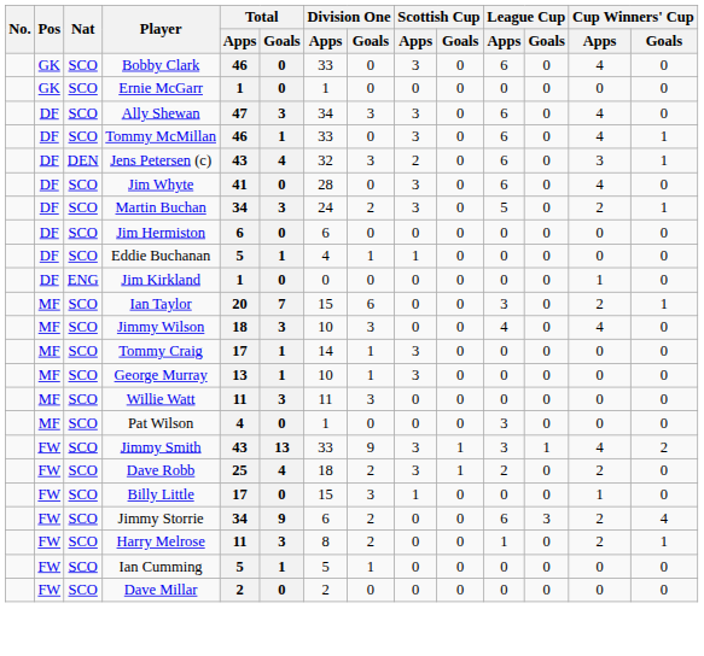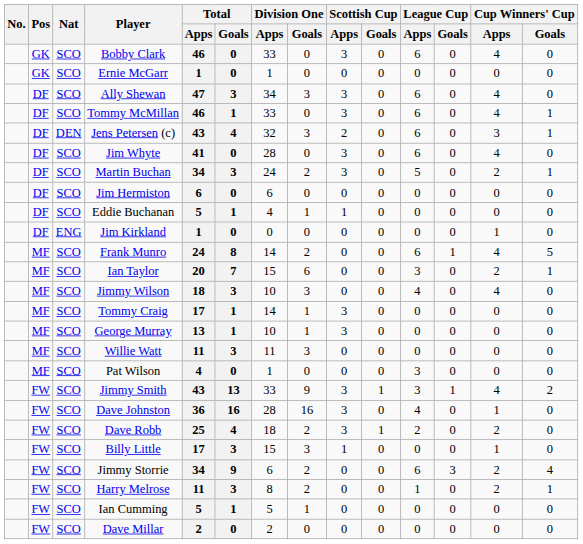+ row: MF | SCO | Frank Munro | 24 | 8 | 14 | 2 | 0 | 0 | 6 | 1 | 4 | 5
+ row: FW | SCO | Dave Johnston | 36 | 16 | 28 | 16 | 3 | 0 | 4 | 0 | 1 | 0
Billy Little | Total / Goals: 0 -> 3
